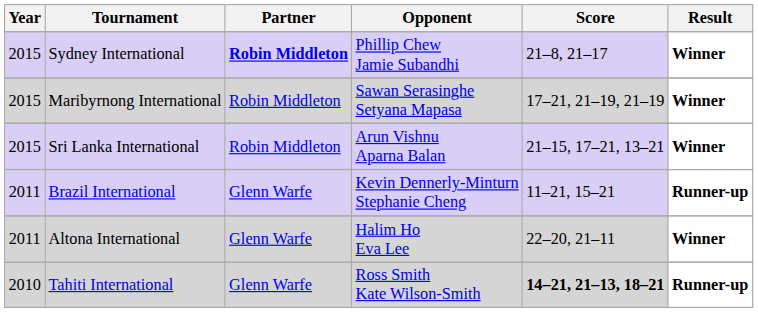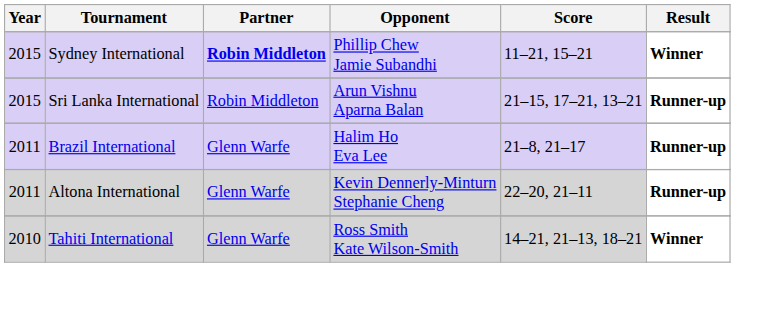Sydney International | Score: 21–8, 21–17 -> 11–21, 15–21
- row: 2015 | Maribyrnong International | Robin Middleton | Sawan Serasinghe Setyana Mapasa | 17–21, 21–19, 21–19 | Winner
Sri Lanka International | Result: Winner -> Runner-up
Brazil International | Opponent: Kevin Dennerly-Minturn Stephanie Cheng -> Halim Ho Eva Lee
Brazil International | Score: 11–21, 15–21 -> 21–8, 21–17
Altona International | Opponent: Halim Ho Eva Lee -> Kevin Dennerly-Minturn Stephanie Cheng
Altona International | Result: Winner -> Runner-up
Tahiti International | Score: bold -> normal
Tahiti International | Result: Runner-up -> Winner
